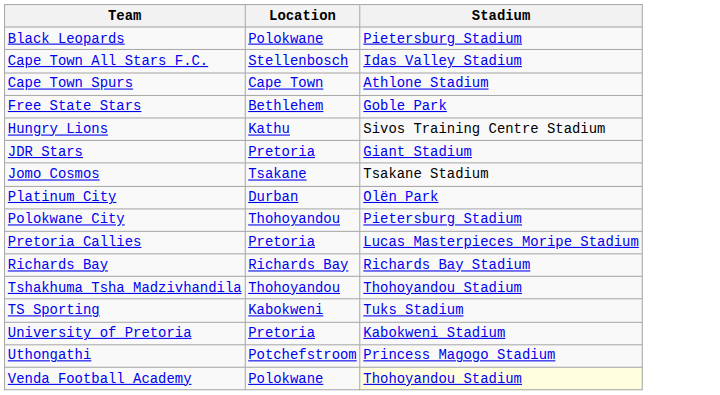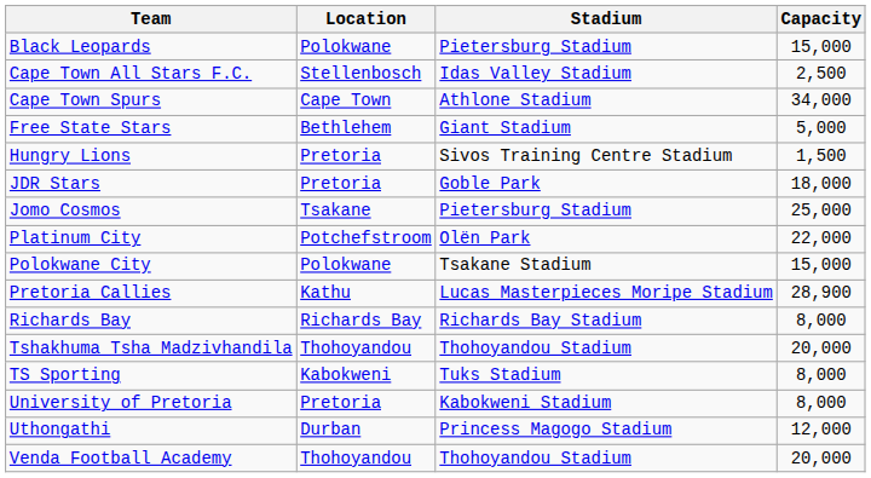+ column: Capacity | 15,000 | 2,500 | 34,000 | 5,000 | 1,500 | 18,000 | 25,000 | 22,000 | 15,000 | 28,900 | 8,000 | 20,000 | 8,000 | 8,000 | 12,000 | 20,000
Free State Stars | Stadium: Goble Park -> Giant Stadium
Hungry Lions | Location: Kathu -> Pretoria
JDR Stars | Stadium: Giant Stadium -> Goble Park
Jomo Cosmos | Stadium: Tsakane Stadium -> Pietersburg Stadium
Platinum City | Location: Durban -> Potchefstroom
Polokwane City | Location: Thohoyandou -> Polokwane
Polokwane City | Stadium: Pietersburg Stadium -> Tsakane Stadium
Pretoria Callies | Location: Pretoria -> Kathu
Uthongathi | Location: Potchefstroom -> Durban
Venda Football Academy | Location: Polokwane -> Thohoyandou
Venda Football Academy | Stadium: lightyellow background -> no background
